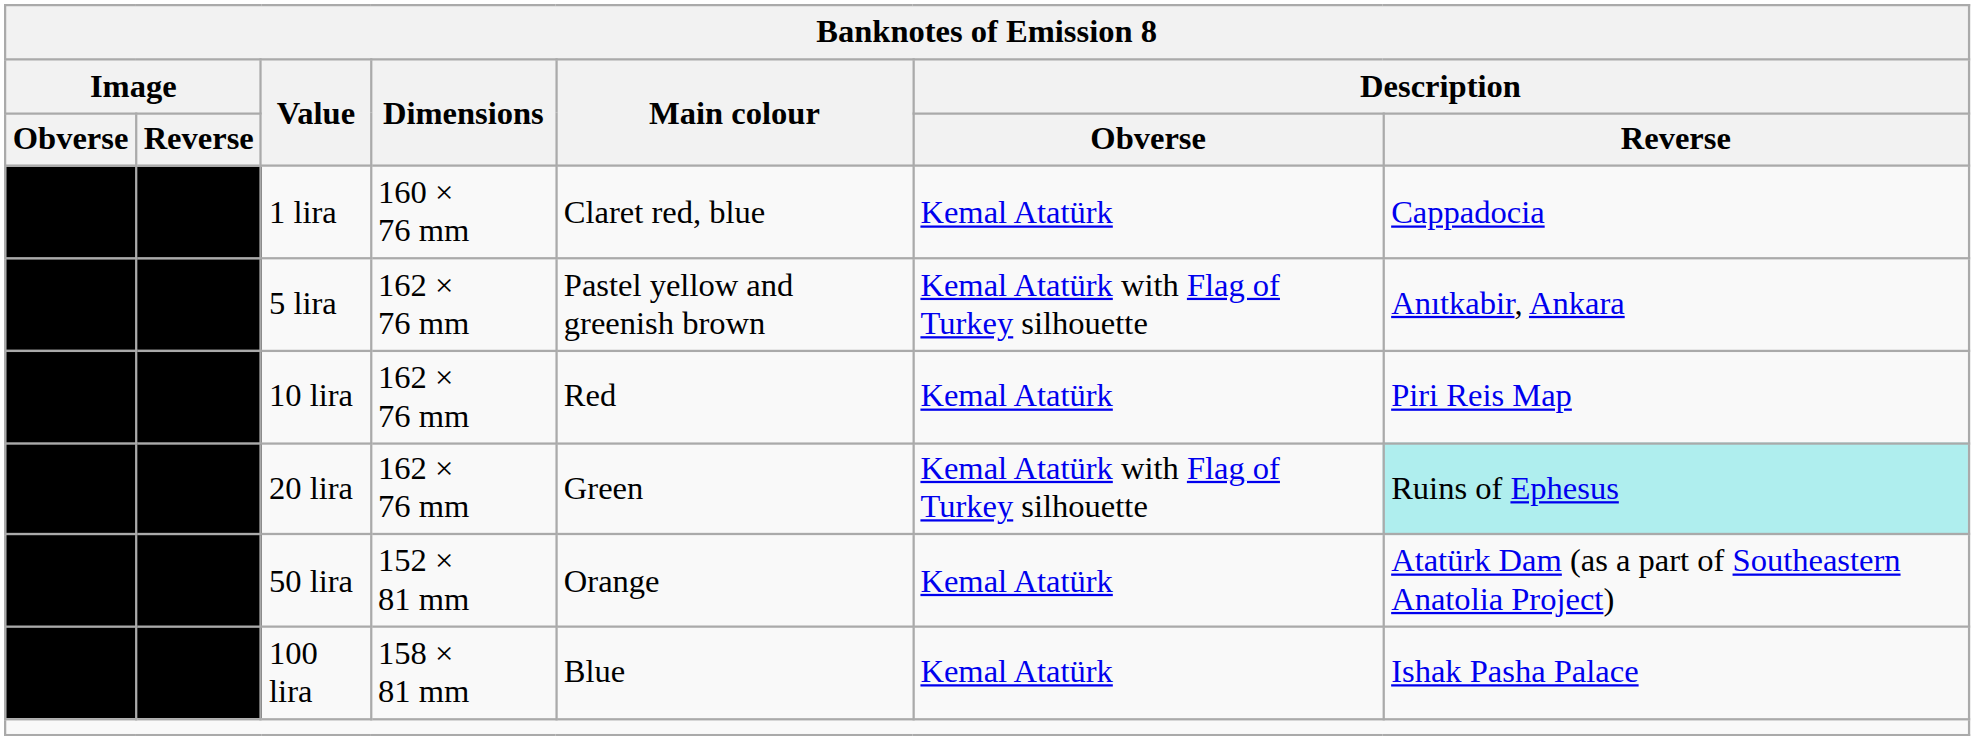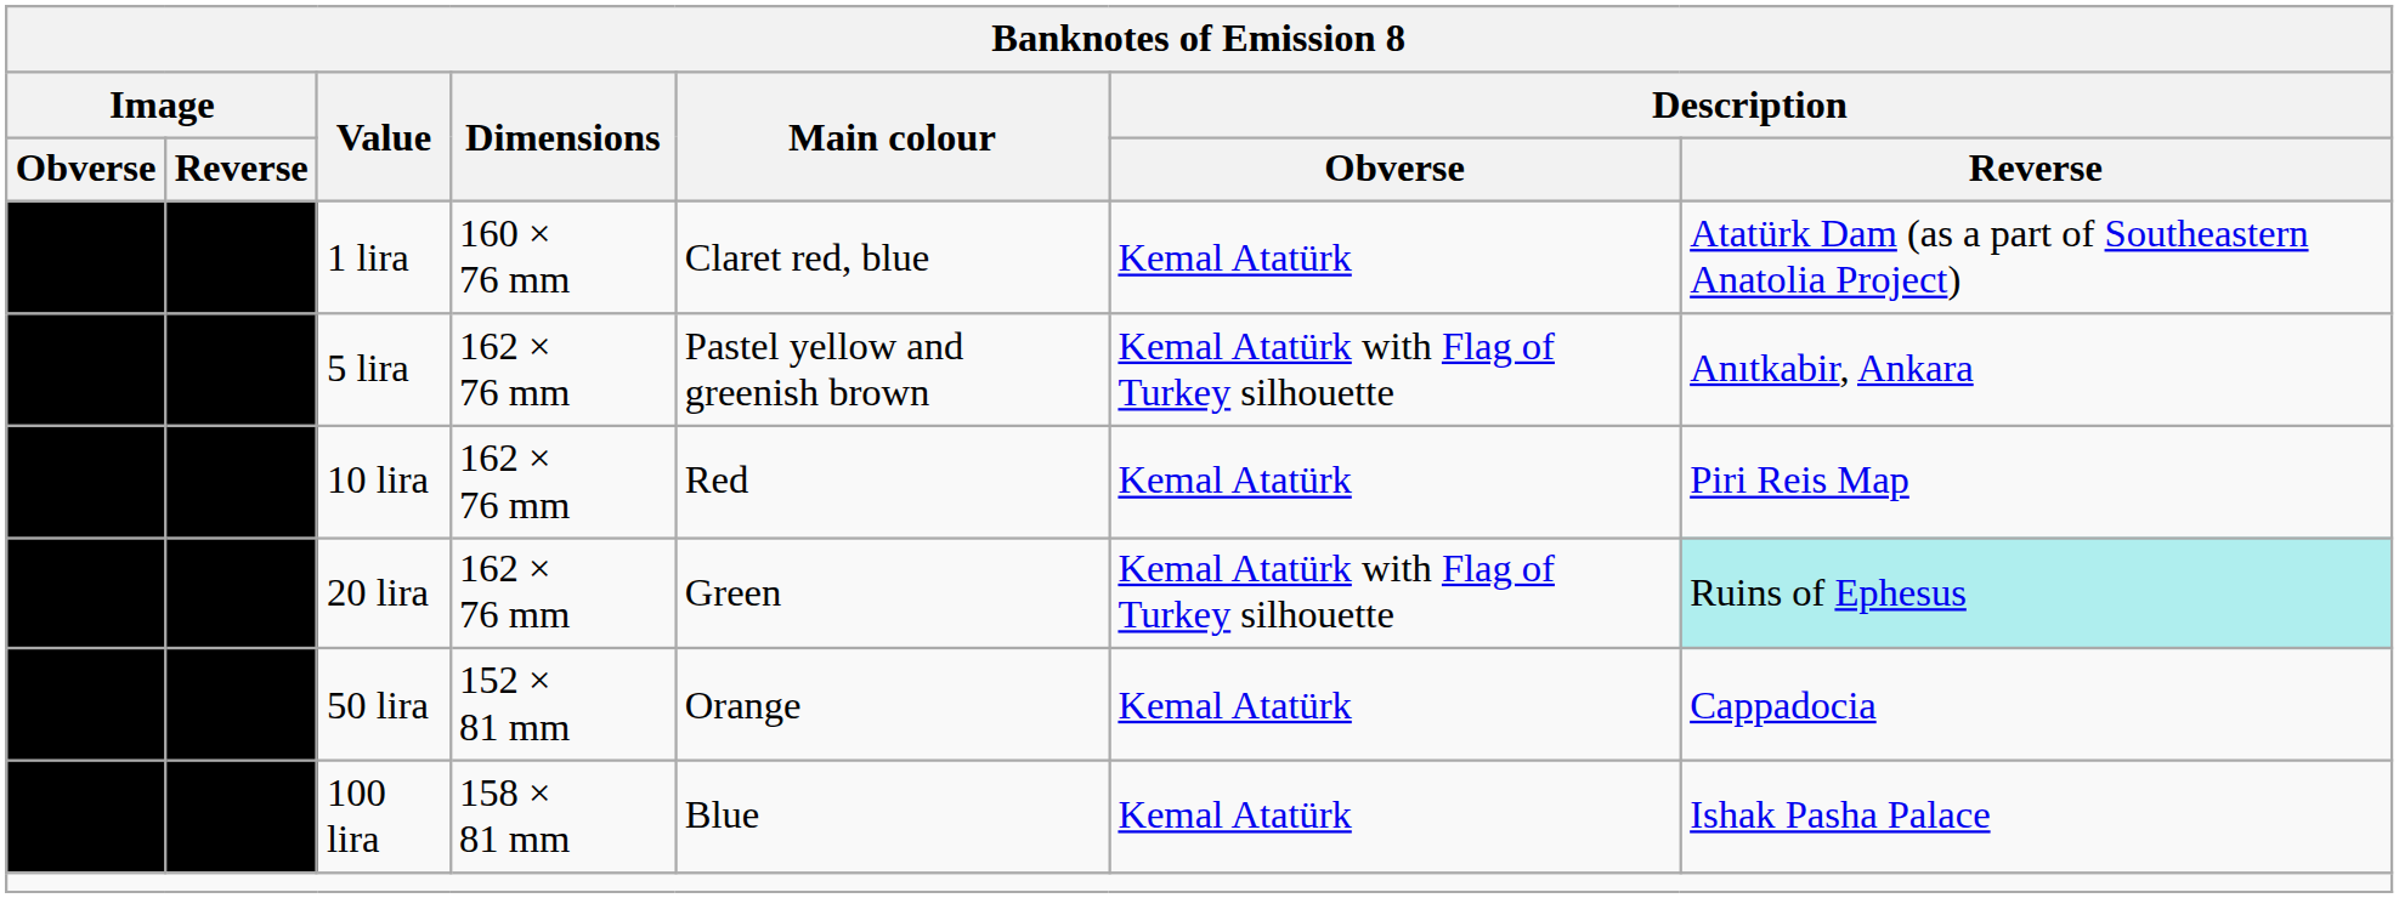1 lira | Description / Reverse: Cappadocia -> Atatürk Dam (as a part of Southeastern Anatolia Project)
50 lira | Description / Reverse: Atatürk Dam (as a part of Southeastern Anatolia Project) -> Cappadocia
